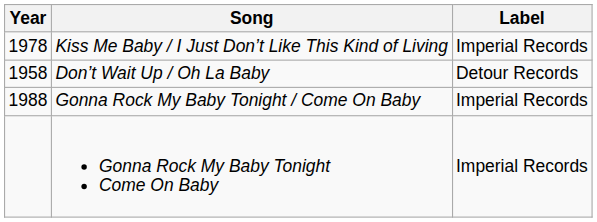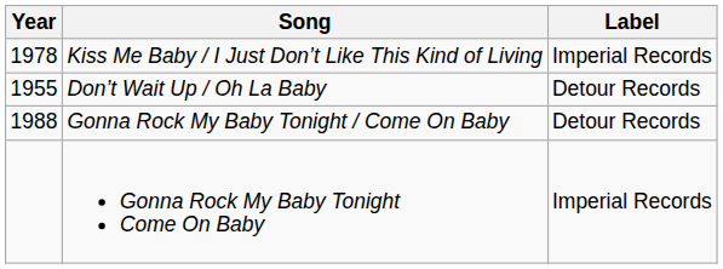Don’t Wait Up / Oh La Baby | Year: 1958 -> 1955
Gonna Rock My Baby Tonight / Come On Baby | Label: Imperial Records -> Detour Records
